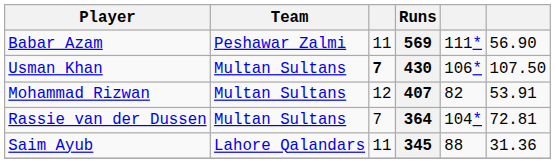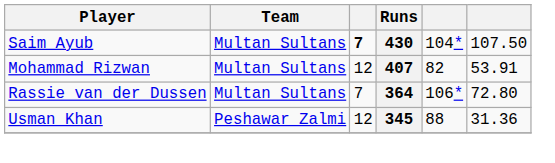- row: Babar Azam | Peshawar Zalmi | 11 | 569 | 111* | 56.90
430 | Player: Usman Khan -> Saim Ayub
430 | column 5: 106* -> 104*
364 | column 5: 104* -> 106*
364 | column 6: 72.81 -> 72.80
345 | Player: Saim Ayub -> Usman Khan
345 | Team: Lahore Qalandars -> Peshawar Zalmi
345 | column 3: 11 -> 12
